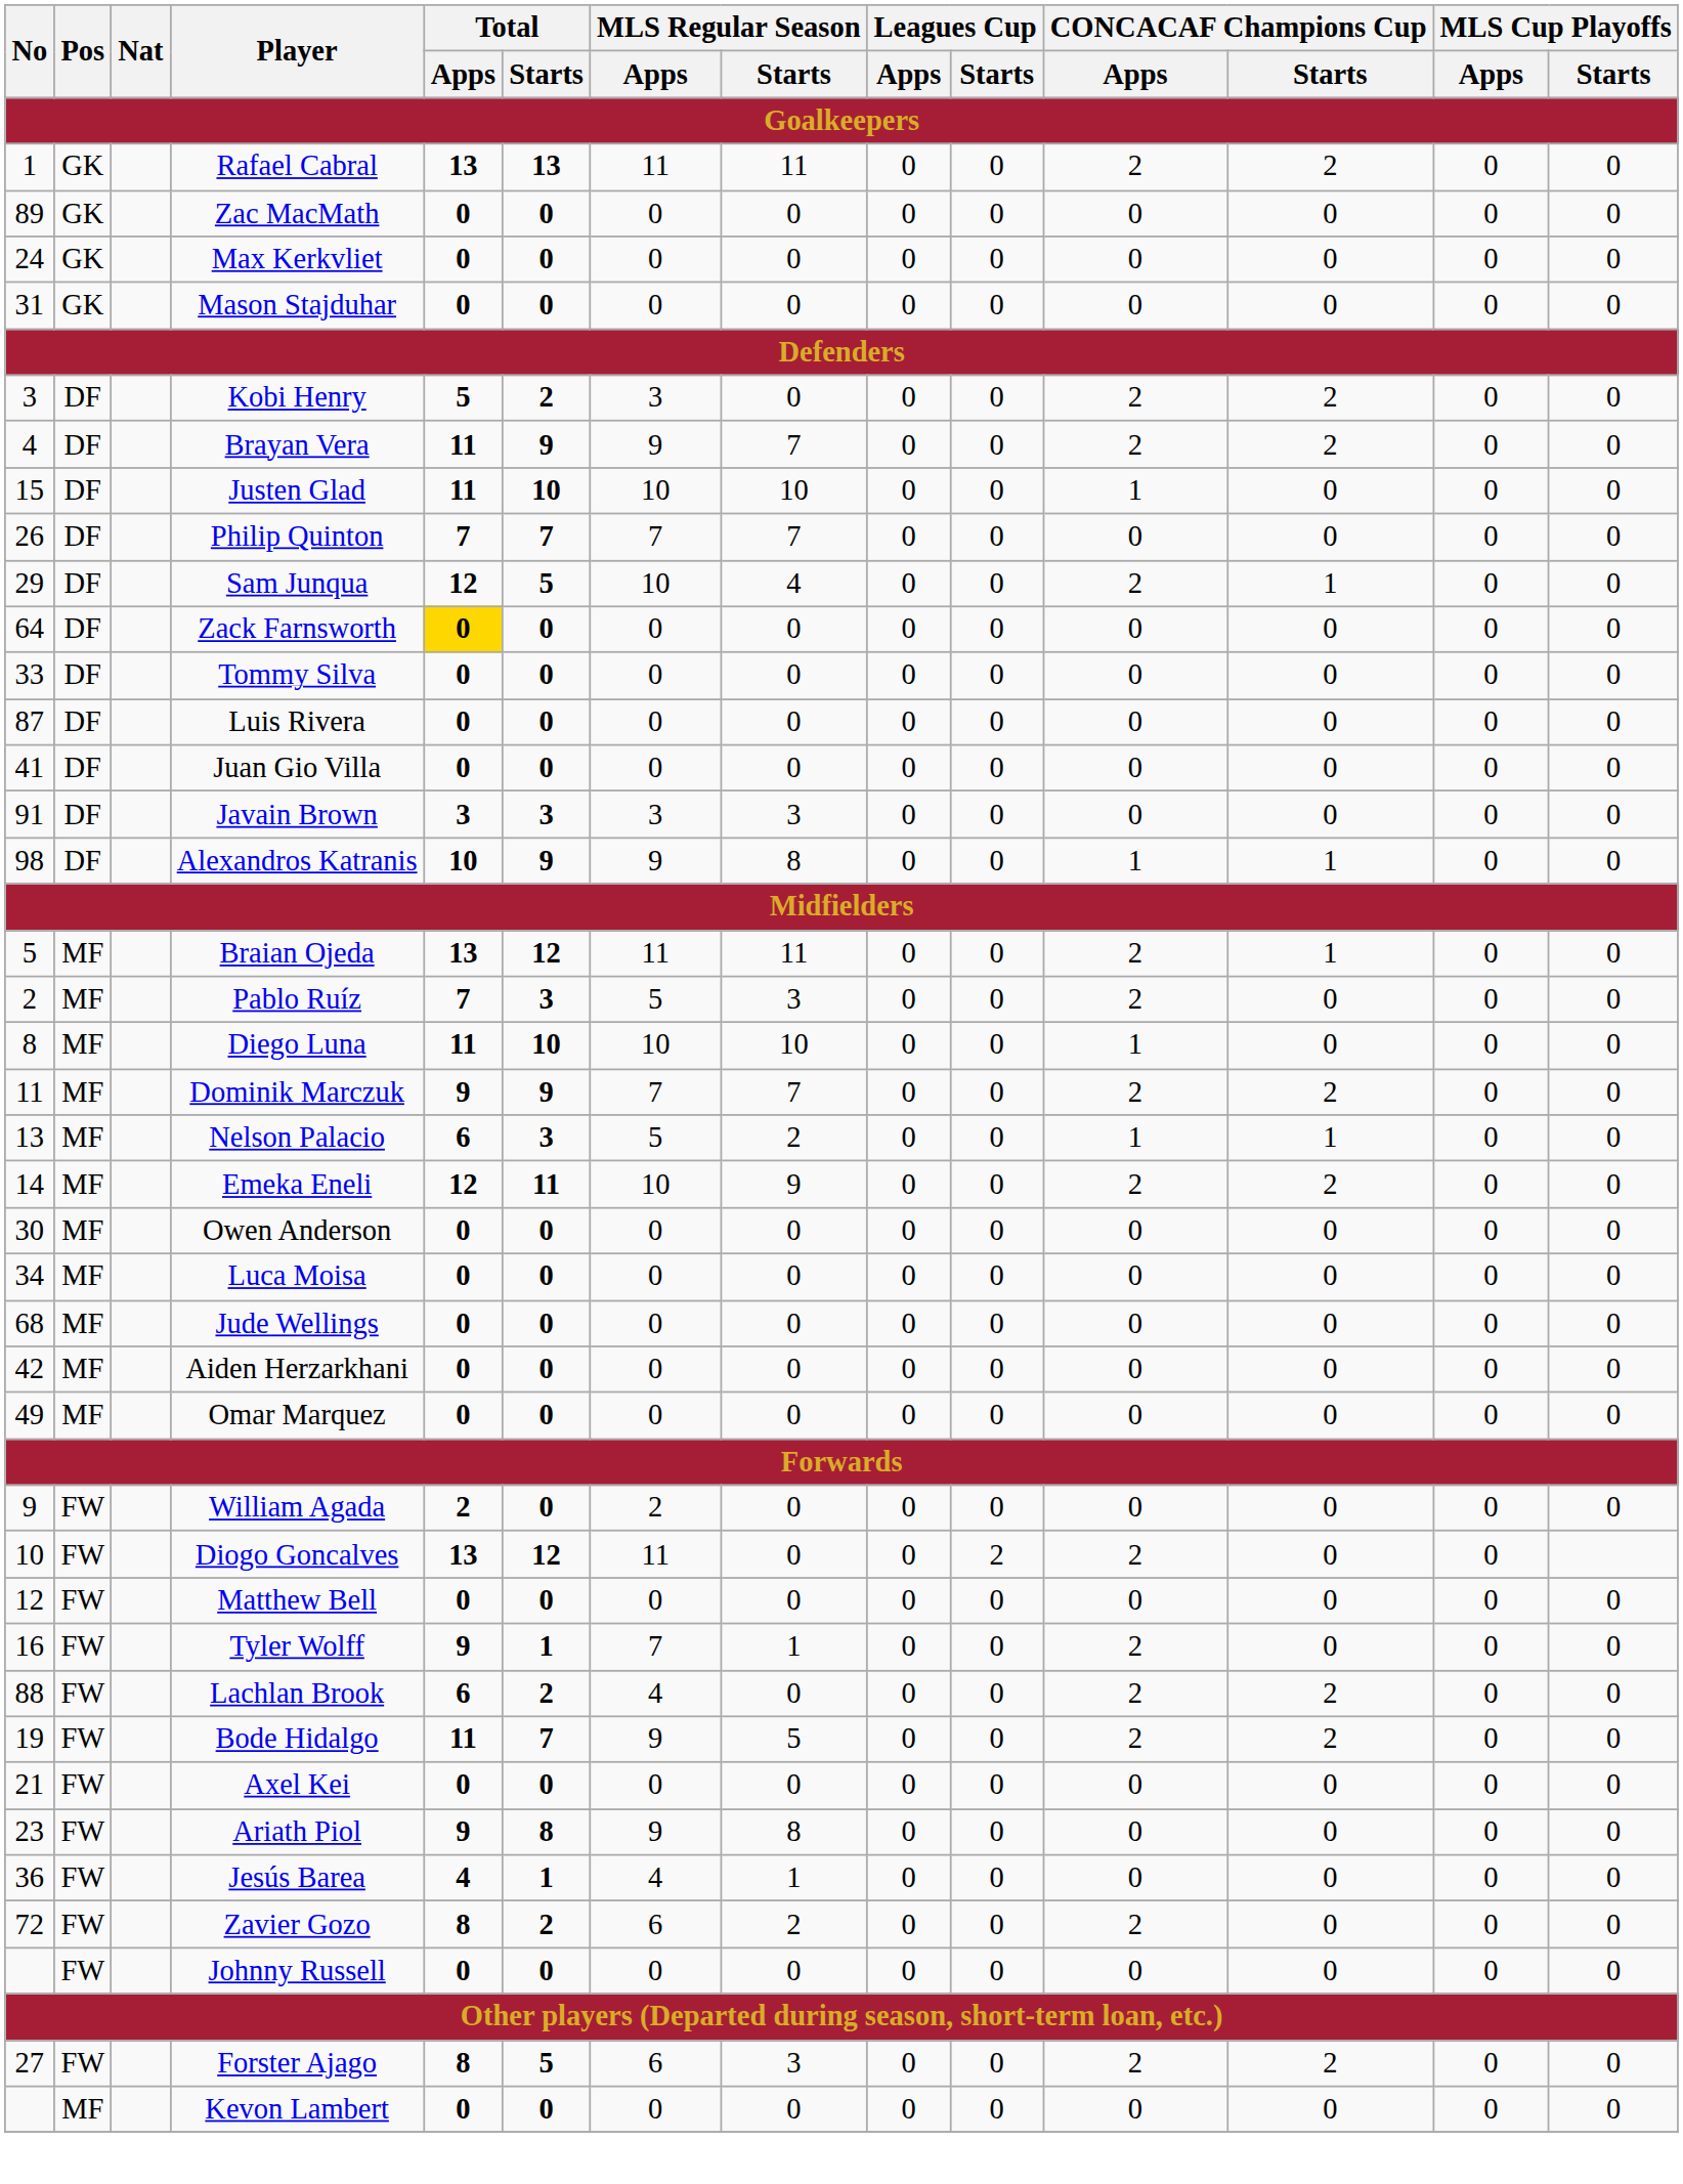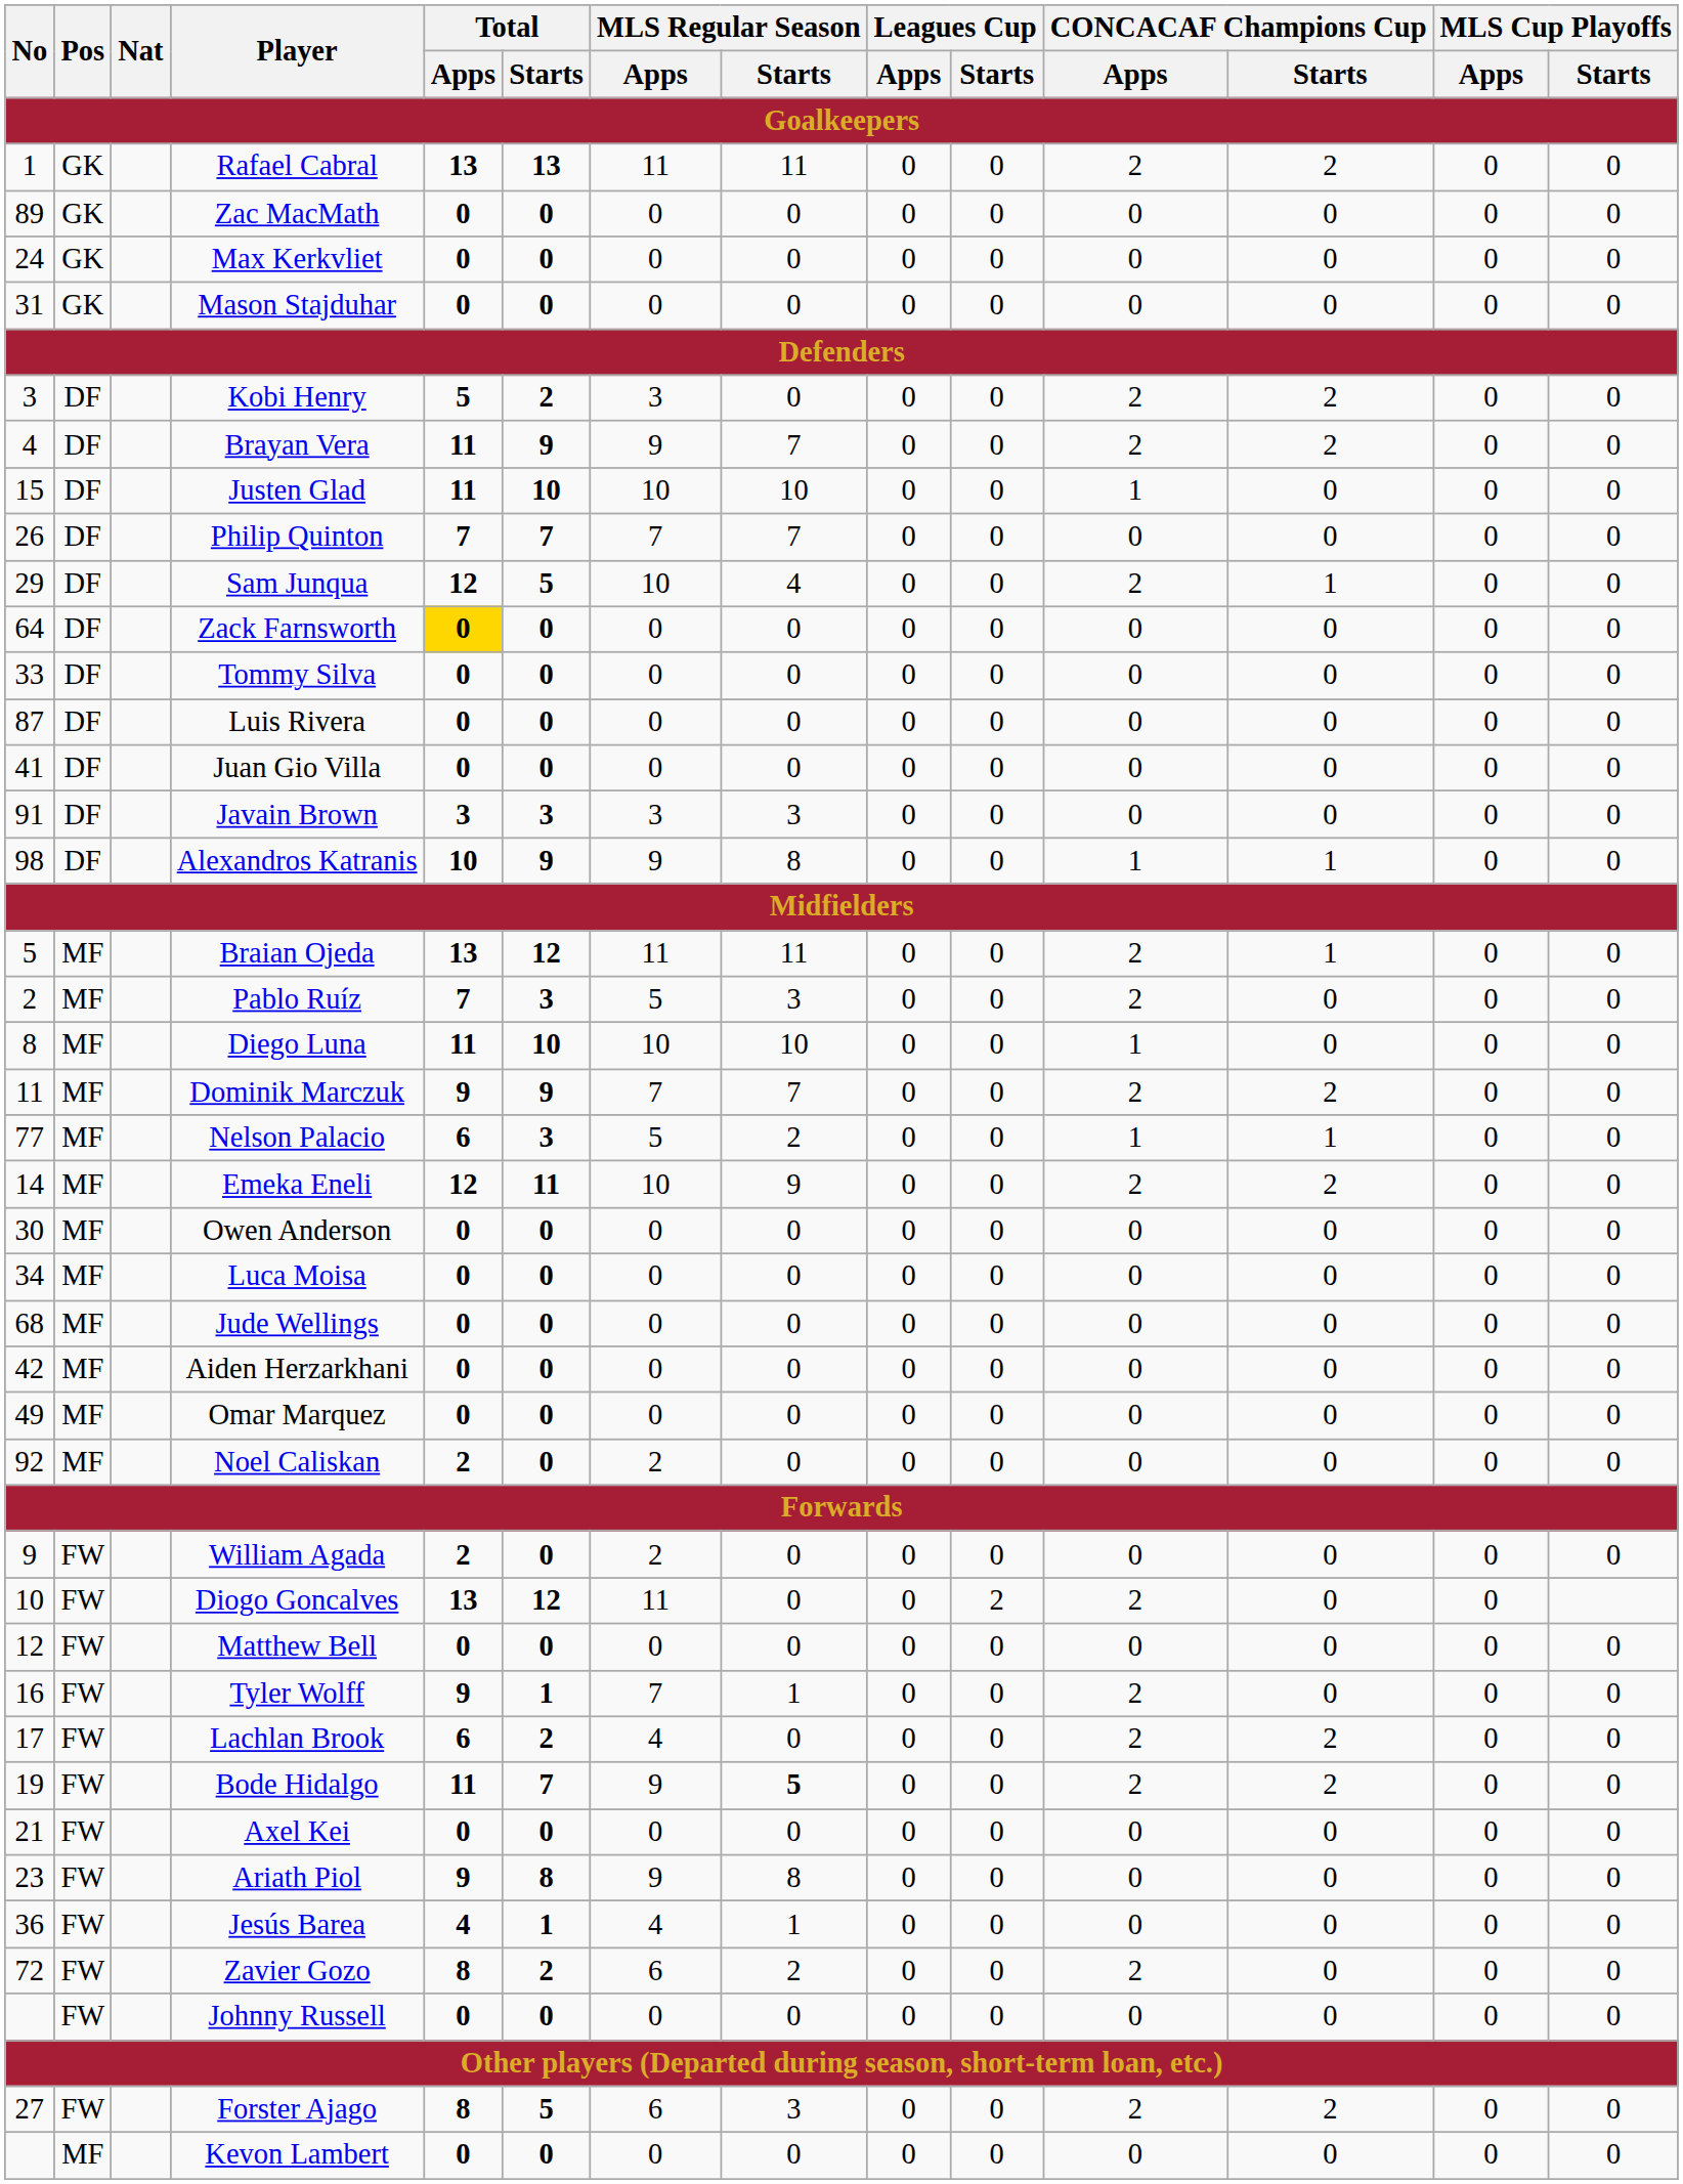Nelson Palacio | No: 13 -> 77
+ row: 92 | MF | Noel Caliskan | 2 | 0 | 2 | 0 | 0 | 0 | 0 | 0 | 0 | 0
Lachlan Brook | No: 88 -> 17
Bode Hidalgo | MLS Regular Season / Starts: normal -> bold
